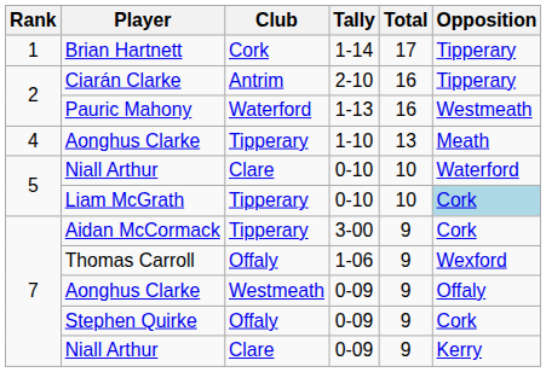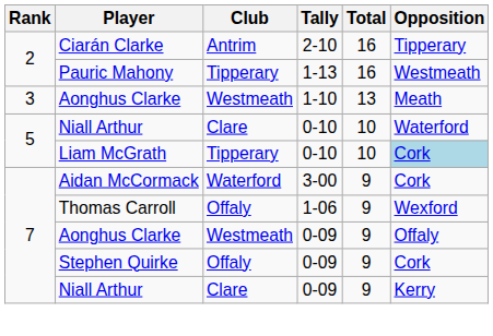- row: 1 | Brian Hartnett | Cork | 1-14 | 17 | Tipperary
Pauric Mahony | Club: Waterford -> Tipperary
Aonghus Clarke / 1-10 | Rank: 4 -> 3
Aonghus Clarke / 1-10 | Club: Tipperary -> Westmeath
Aidan McCormack | Club: Tipperary -> Waterford
